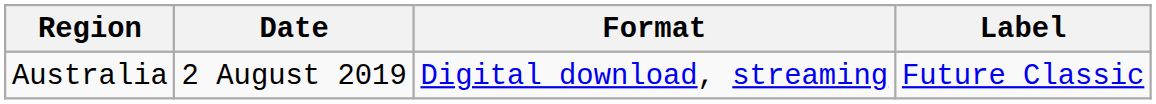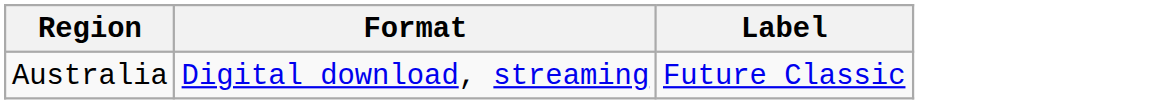- column: Date | 2 August 2019
